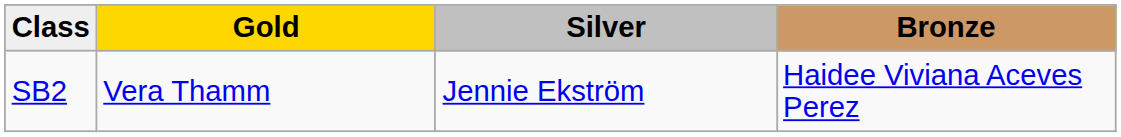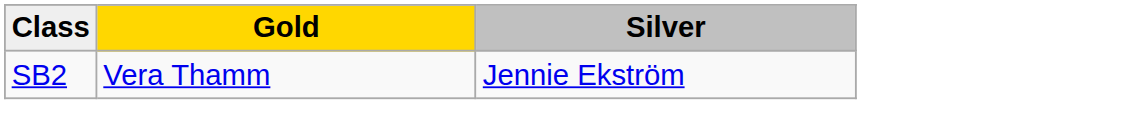- column: Bronze | Haidee Viviana Aceves Perez
